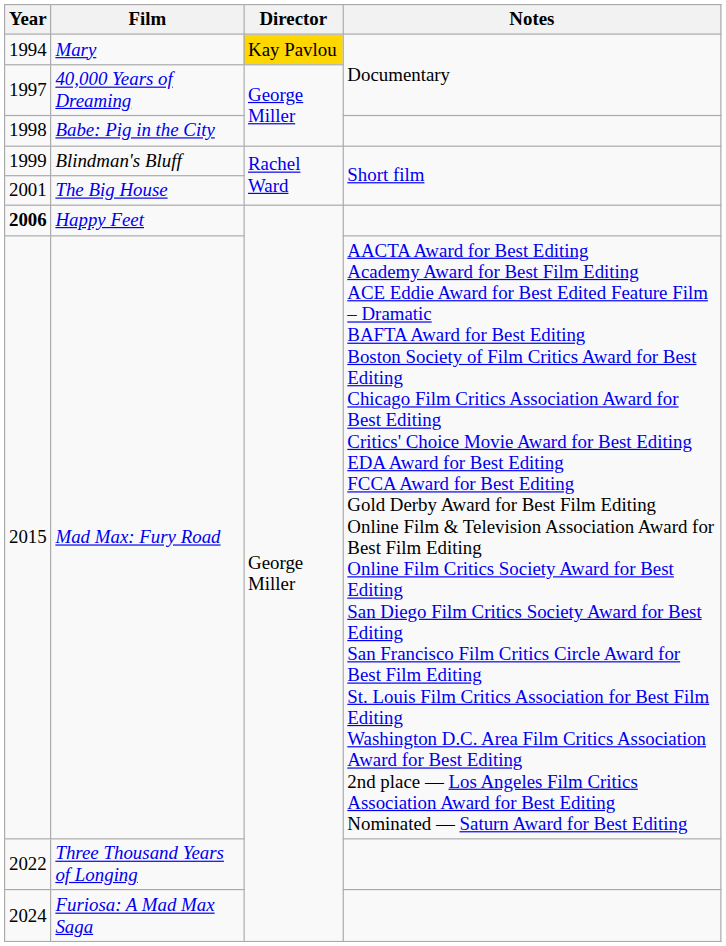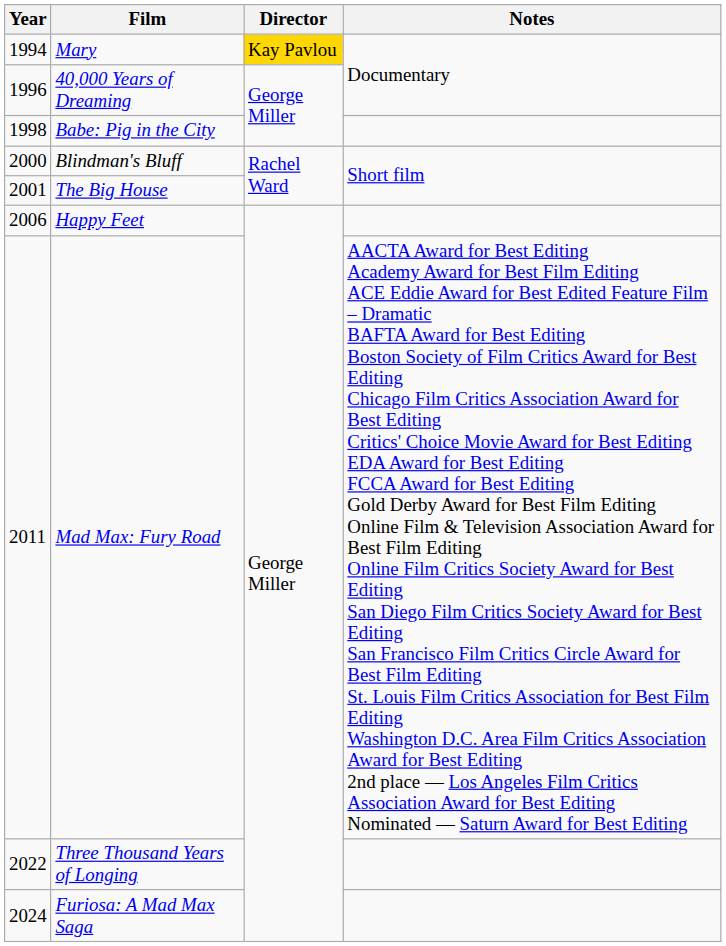40,000 Years of Dreaming | Year: 1997 -> 1996
Blindman's Bluff | Year: 1999 -> 2000
Happy Feet | Year: bold -> normal
Mad Max: Fury Road | Year: 2015 -> 2011
